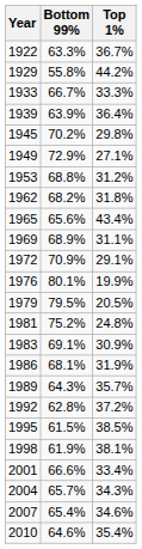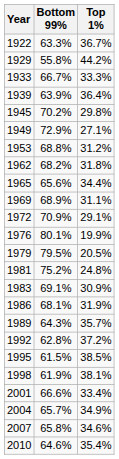1965 | Top 1%: 43.4% -> 34.4%
2004 | Top 1%: 34.3% -> 34.9%
2007 | Bottom 99%: 65.4% -> 65.8%
